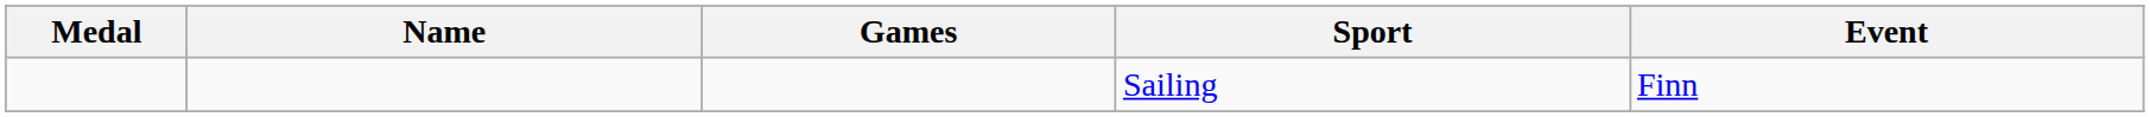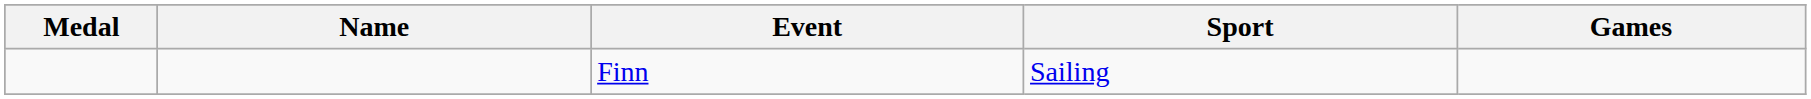columns swapped: Games <-> Event
